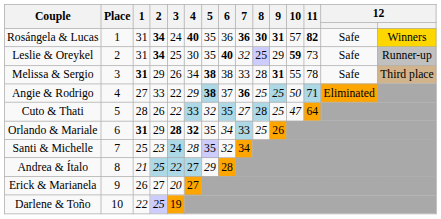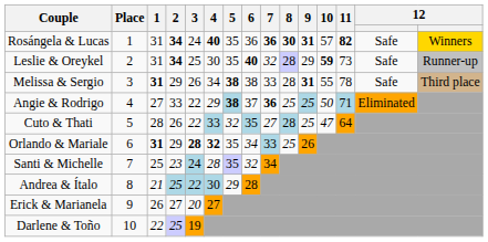Leslie & Oreykel | 8: 25 -> 28
Andrea & Ítalo | 4: 27 -> 30
